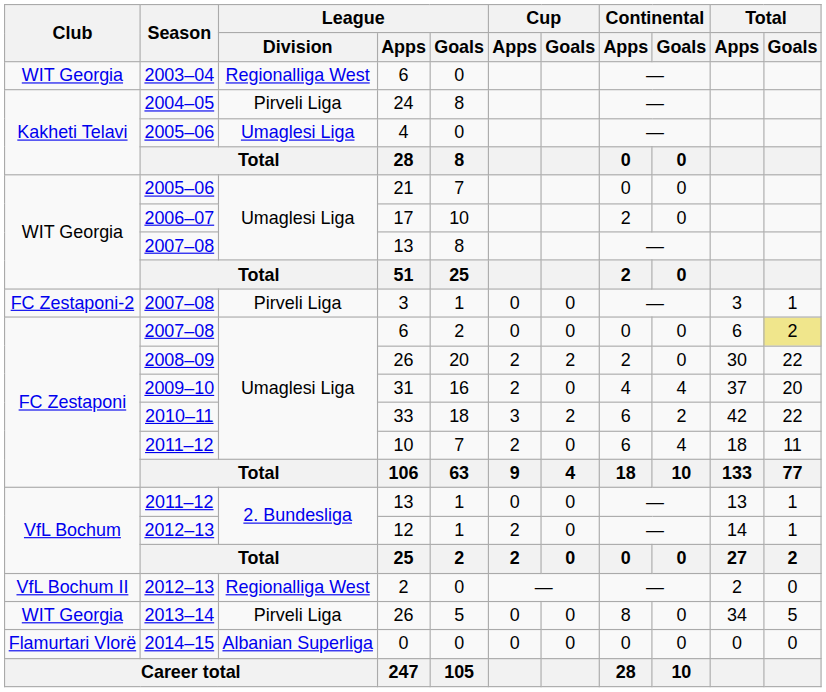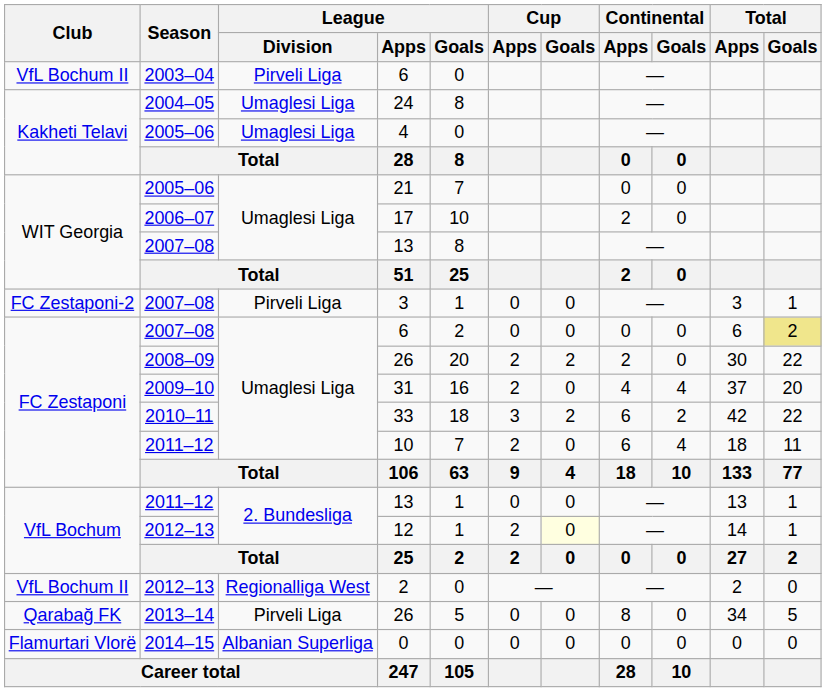2003–04 / 6 | Club: WIT Georgia -> VfL Bochum II
2003–04 / 6 | League / Division: Regionalliga West -> Pirveli Liga
24 | League / Division: Pirveli Liga -> Umaglesi Liga
12 | Cup / Goals: no background -> lightyellow background
2013–14 / 26 | Club: WIT Georgia -> Qarabağ FK
